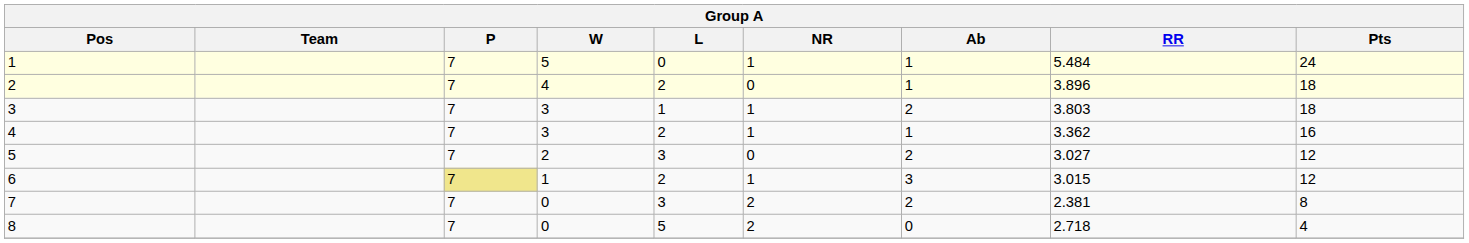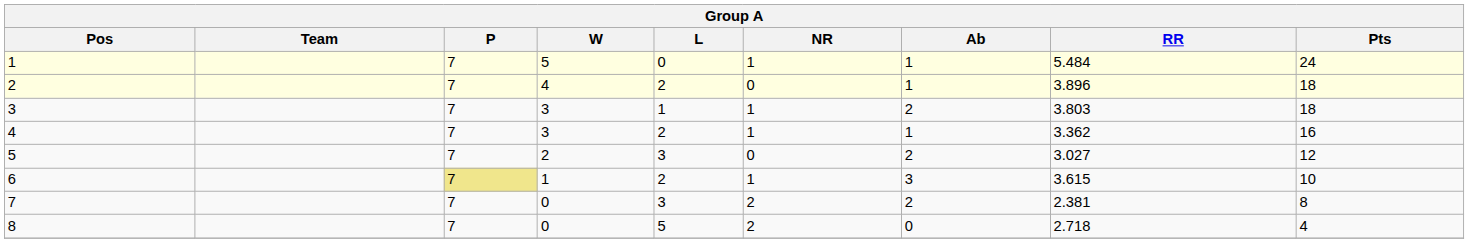6 | RR: 3.015 -> 3.615
6 | Pts: 12 -> 10
